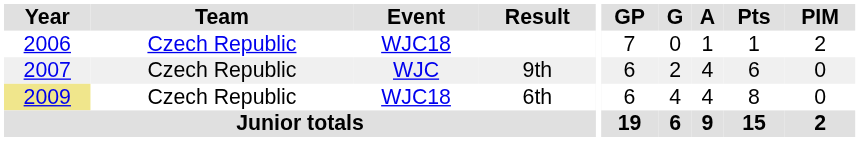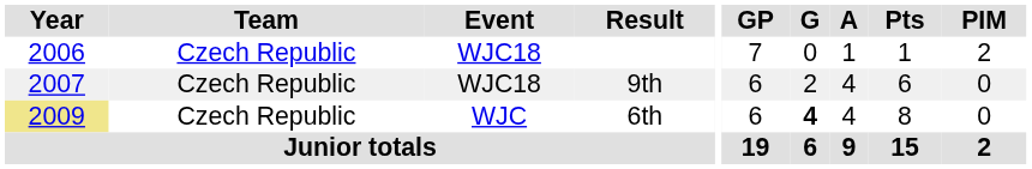9th | Event: WJC -> WJC18
6th | Event: WJC18 -> WJC
6th | G: normal -> bold
